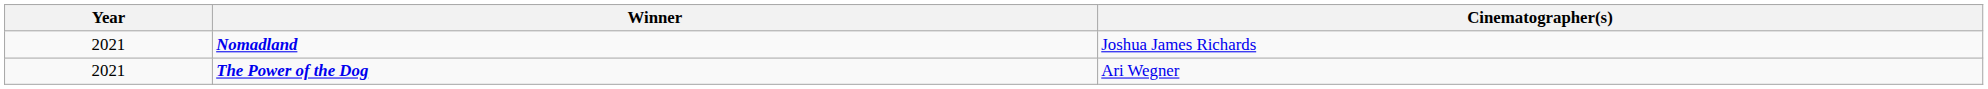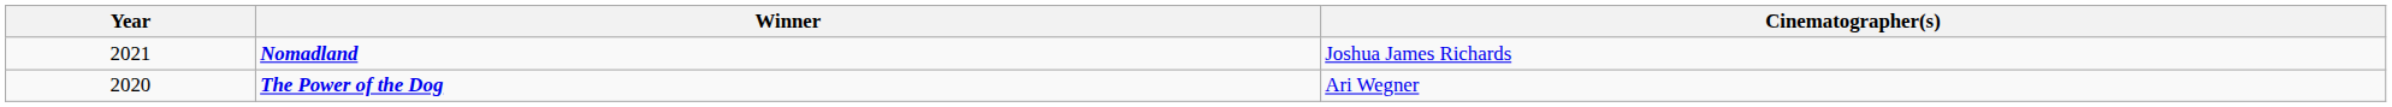The Power of the Dog | Year: 2021 -> 2020
